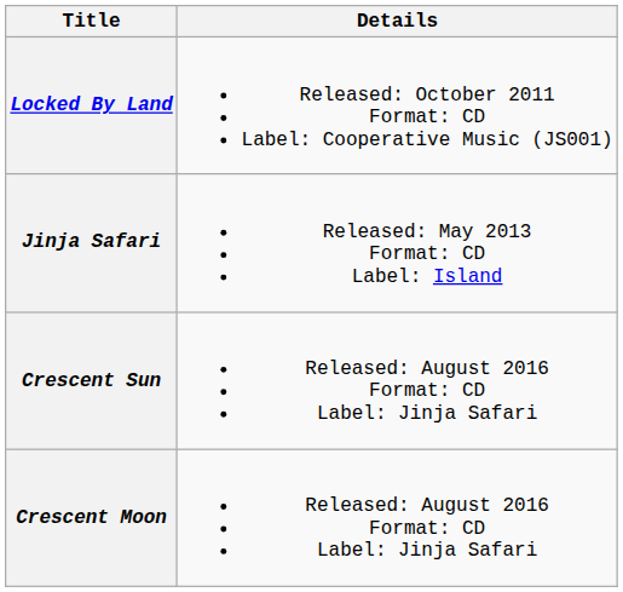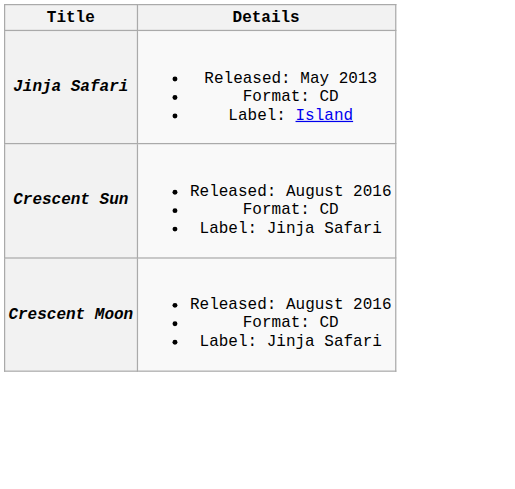- row: Locked By Land | Released: October 2011 Format: CD Label: Cooperative Music (JS001)
